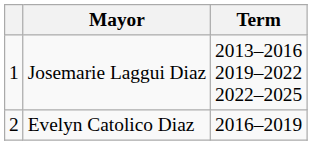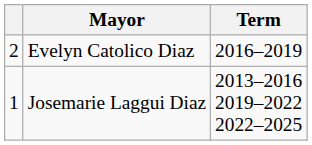rows swapped: Josemarie Laggui Diaz <-> Evelyn Catolico Diaz
